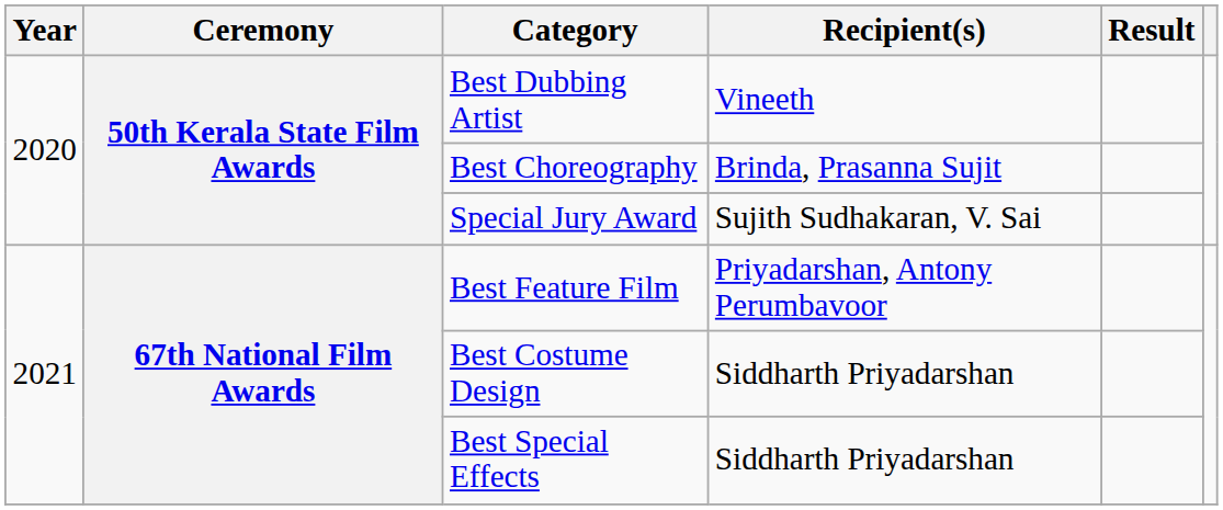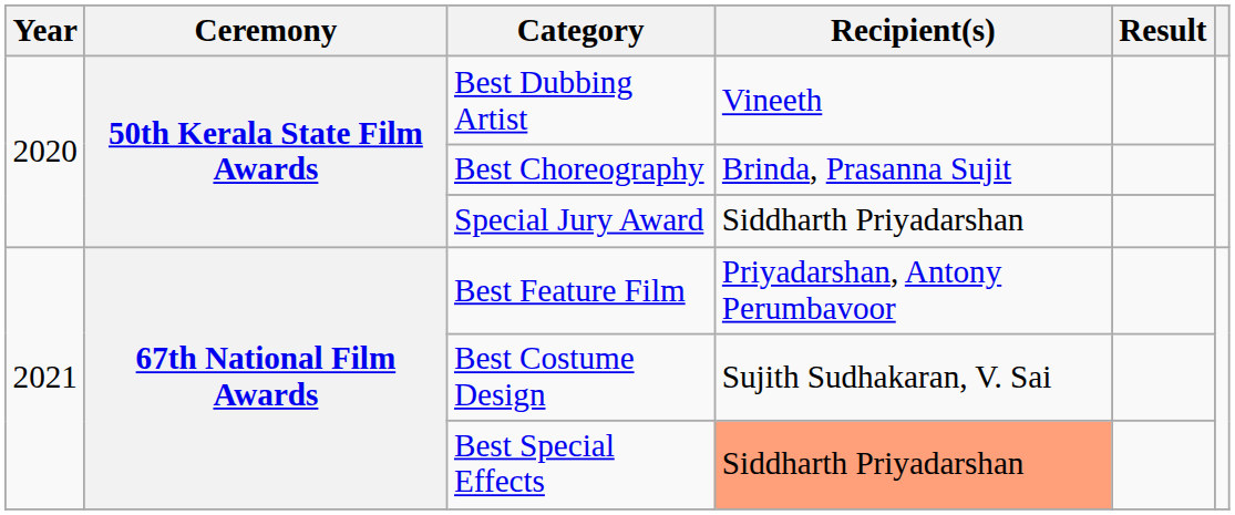Special Jury Award | Recipient(s): Sujith Sudhakaran, V. Sai -> Siddharth Priyadarshan
Best Costume Design | Recipient(s): Siddharth Priyadarshan -> Sujith Sudhakaran, V. Sai
Best Special Effects | Recipient(s): no background -> lightsalmon background
